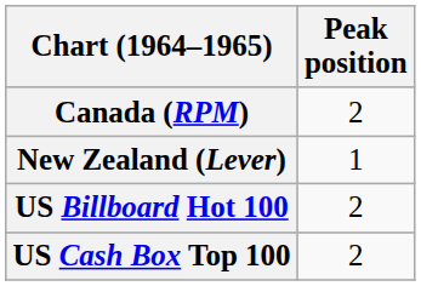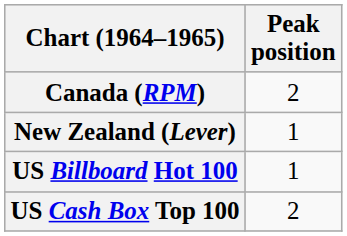US Billboard Hot 100 | Peak position: 2 -> 1
